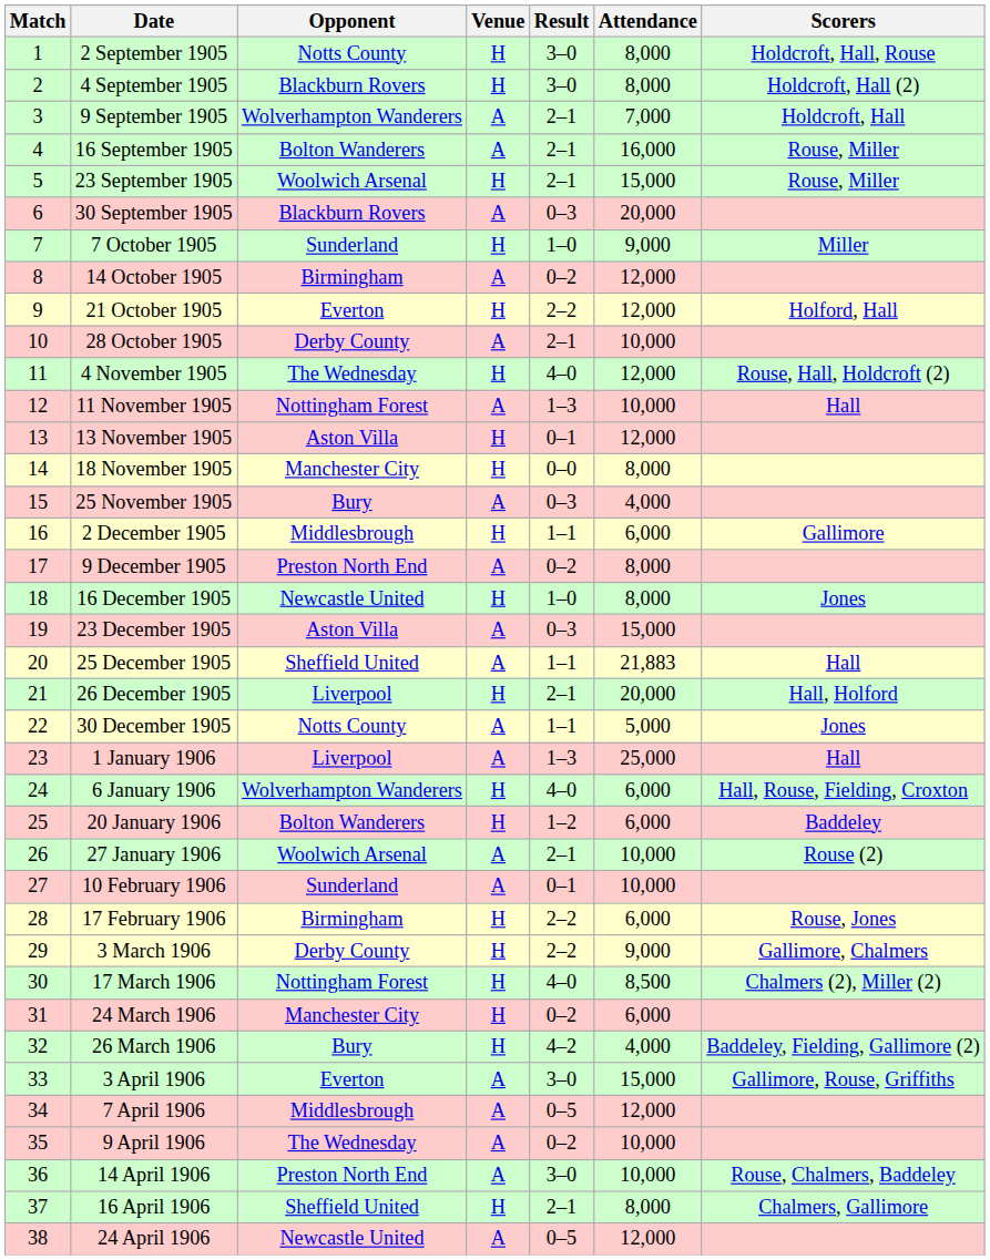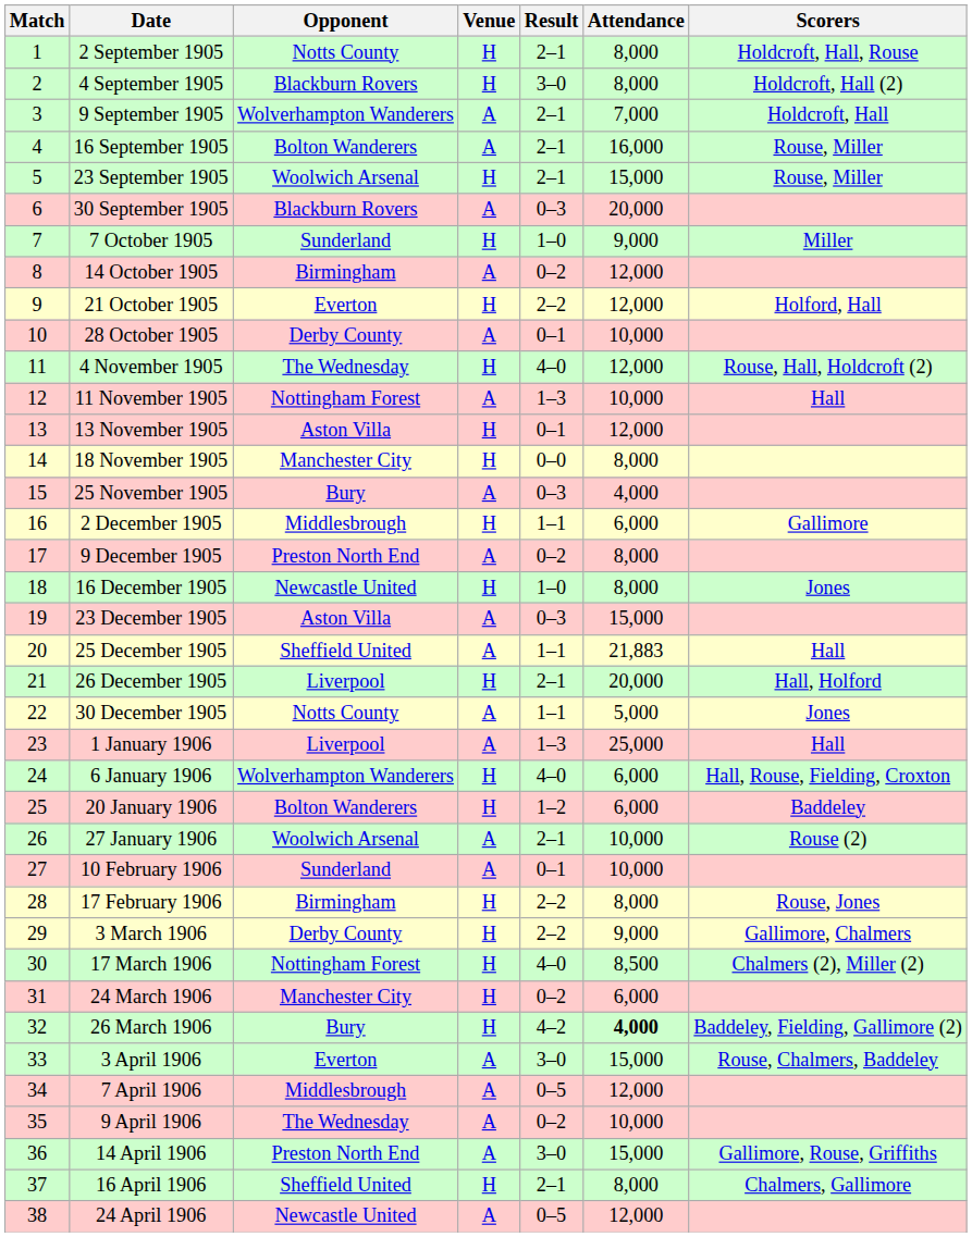2 September 1905 | Result: 3–0 -> 2–1
28 October 1905 | Result: 2–1 -> 0–1
17 February 1906 | Attendance: 6,000 -> 8,000
26 March 1906 | Attendance: normal -> bold
3 April 1906 | Scorers: Gallimore, Rouse, Griffiths -> Rouse, Chalmers, Baddeley
14 April 1906 | Attendance: 10,000 -> 15,000
14 April 1906 | Scorers: Rouse, Chalmers, Baddeley -> Gallimore, Rouse, Griffiths
